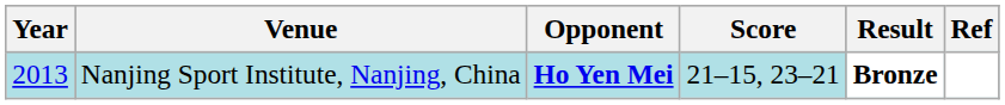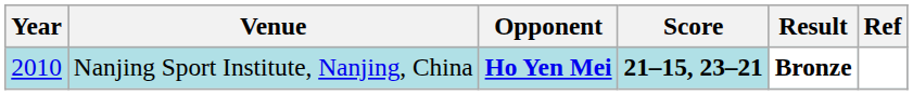Nanjing Sport Institute, Nanjing, China | Year: 2013 -> 2010
Nanjing Sport Institute, Nanjing, China | Score: normal -> bold
